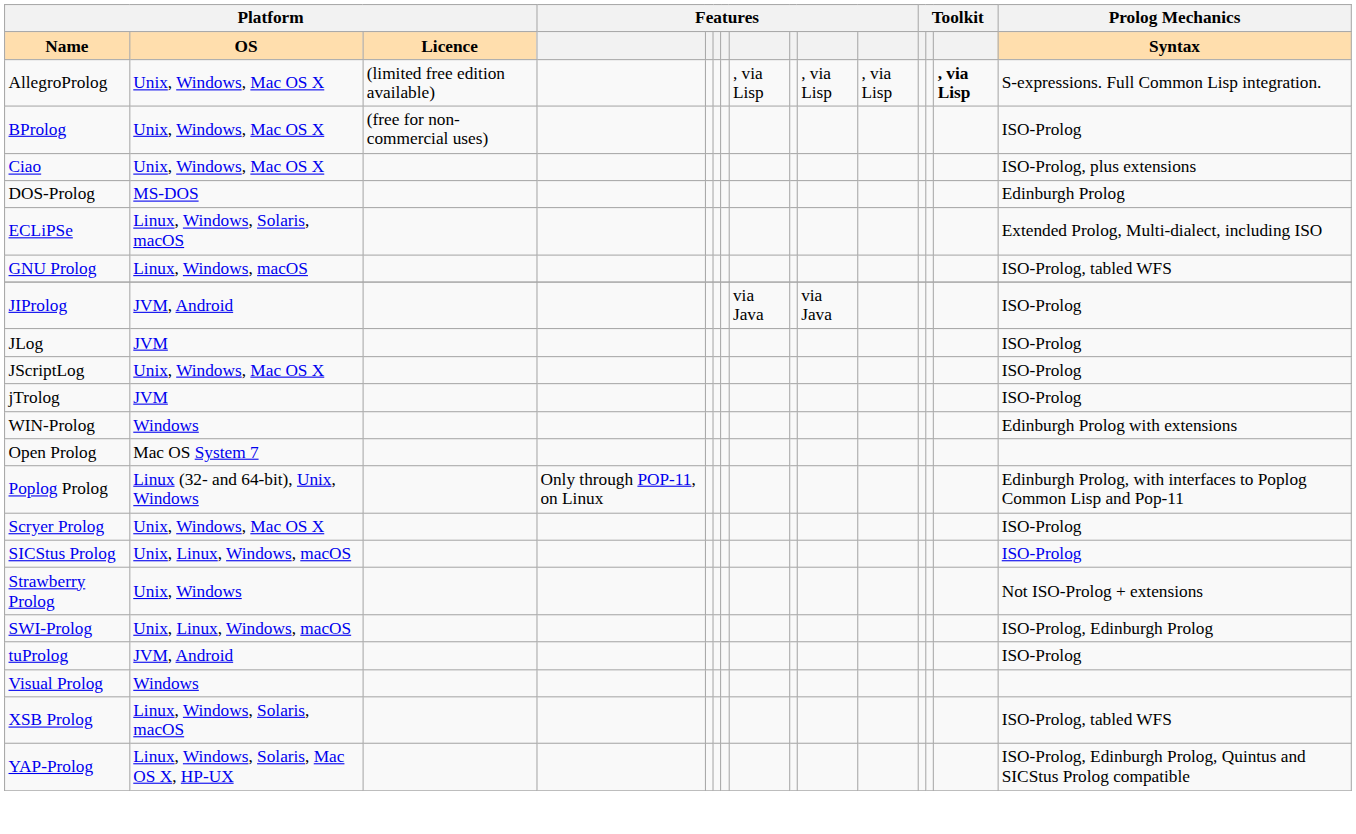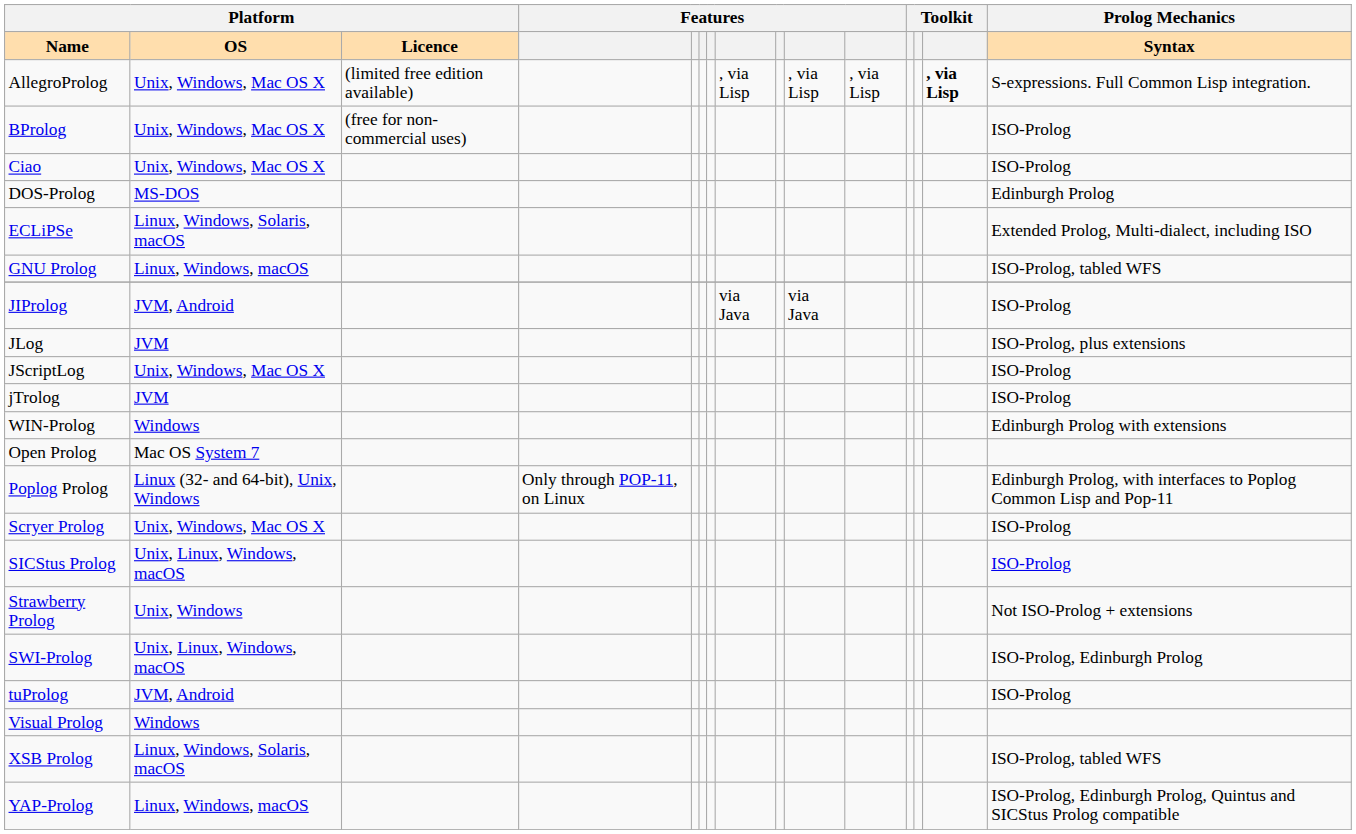Ciao | Prolog Mechanics / Syntax: ISO-Prolog, plus extensions -> ISO-Prolog
JLog | Prolog Mechanics / Syntax: ISO-Prolog -> ISO-Prolog, plus extensions
YAP-Prolog | Platform / OS: Linux, Windows, Solaris, Mac OS X, HP-UX -> Linux, Windows, macOS
